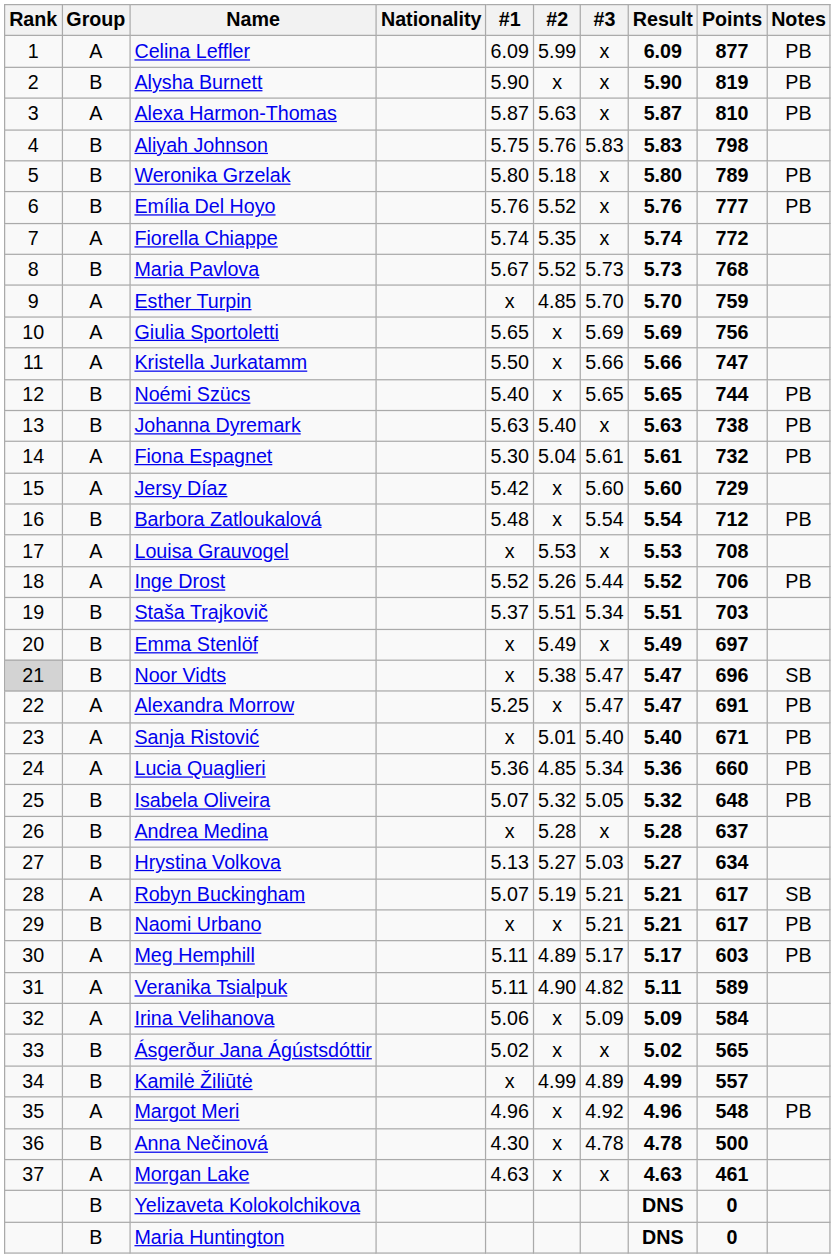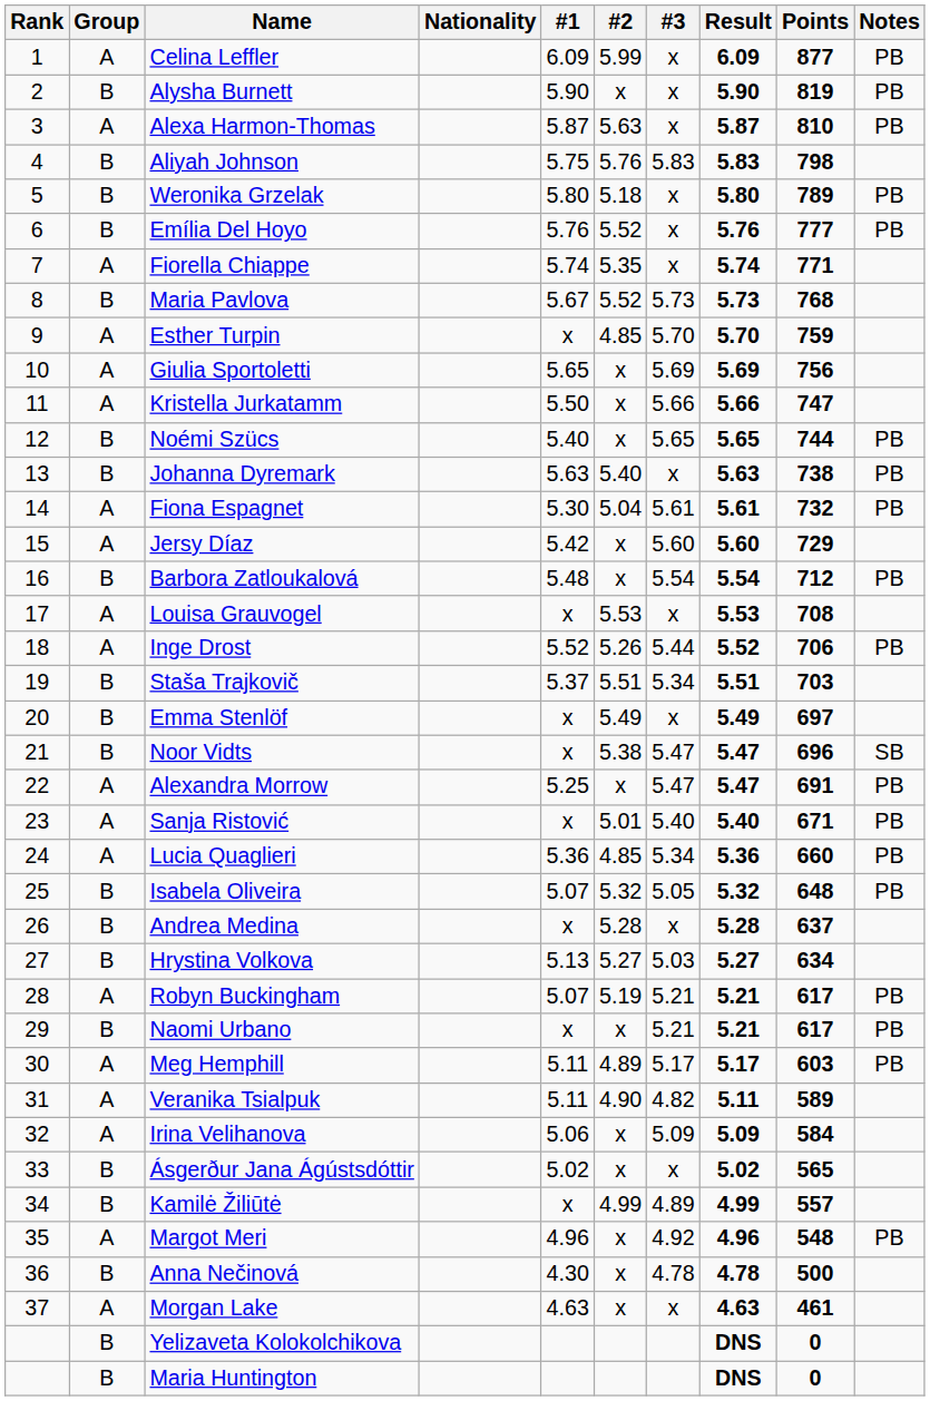Fiorella Chiappe | Points: 772 -> 771
Noor Vidts | Rank: lightgrey background -> no background
Robyn Buckingham | Notes: SB -> PB
